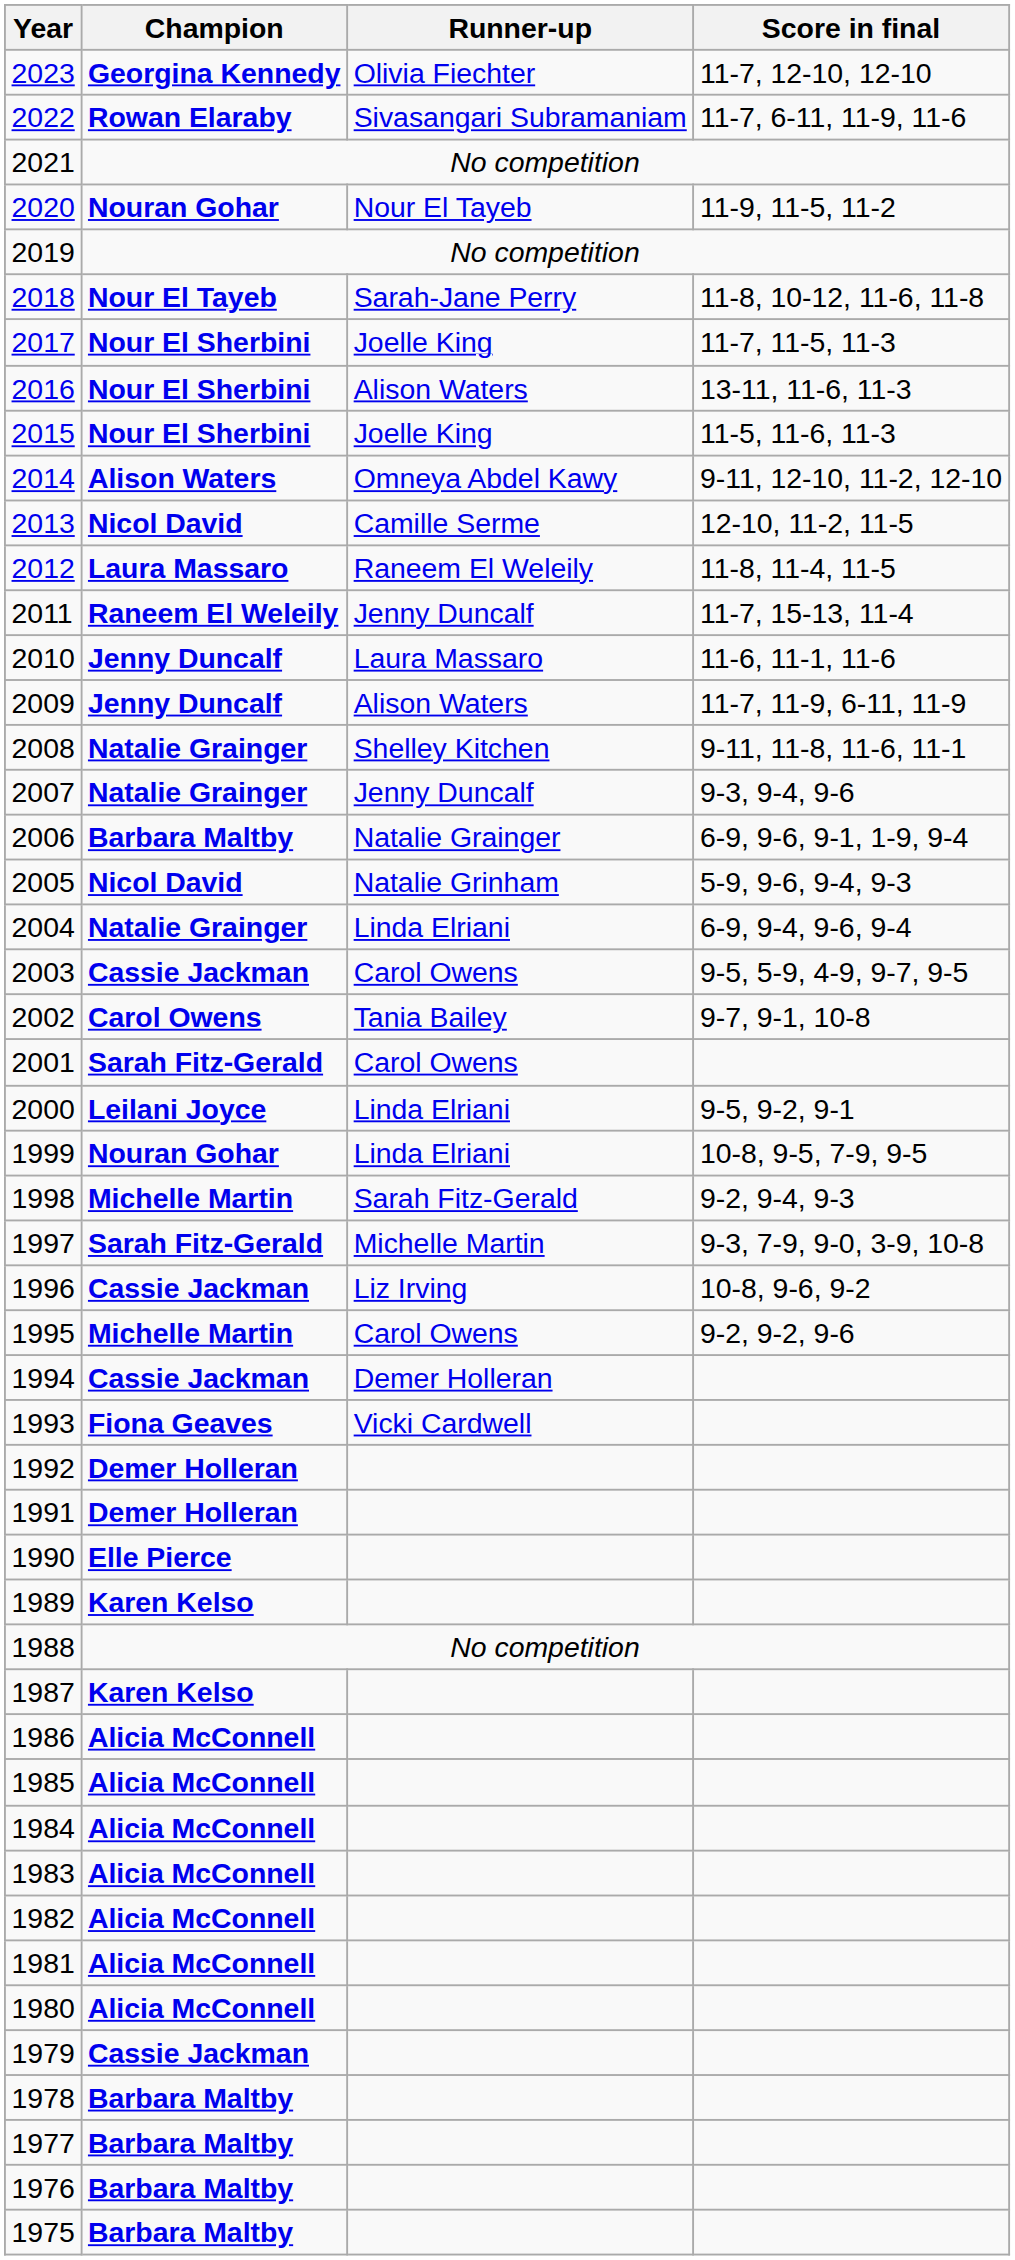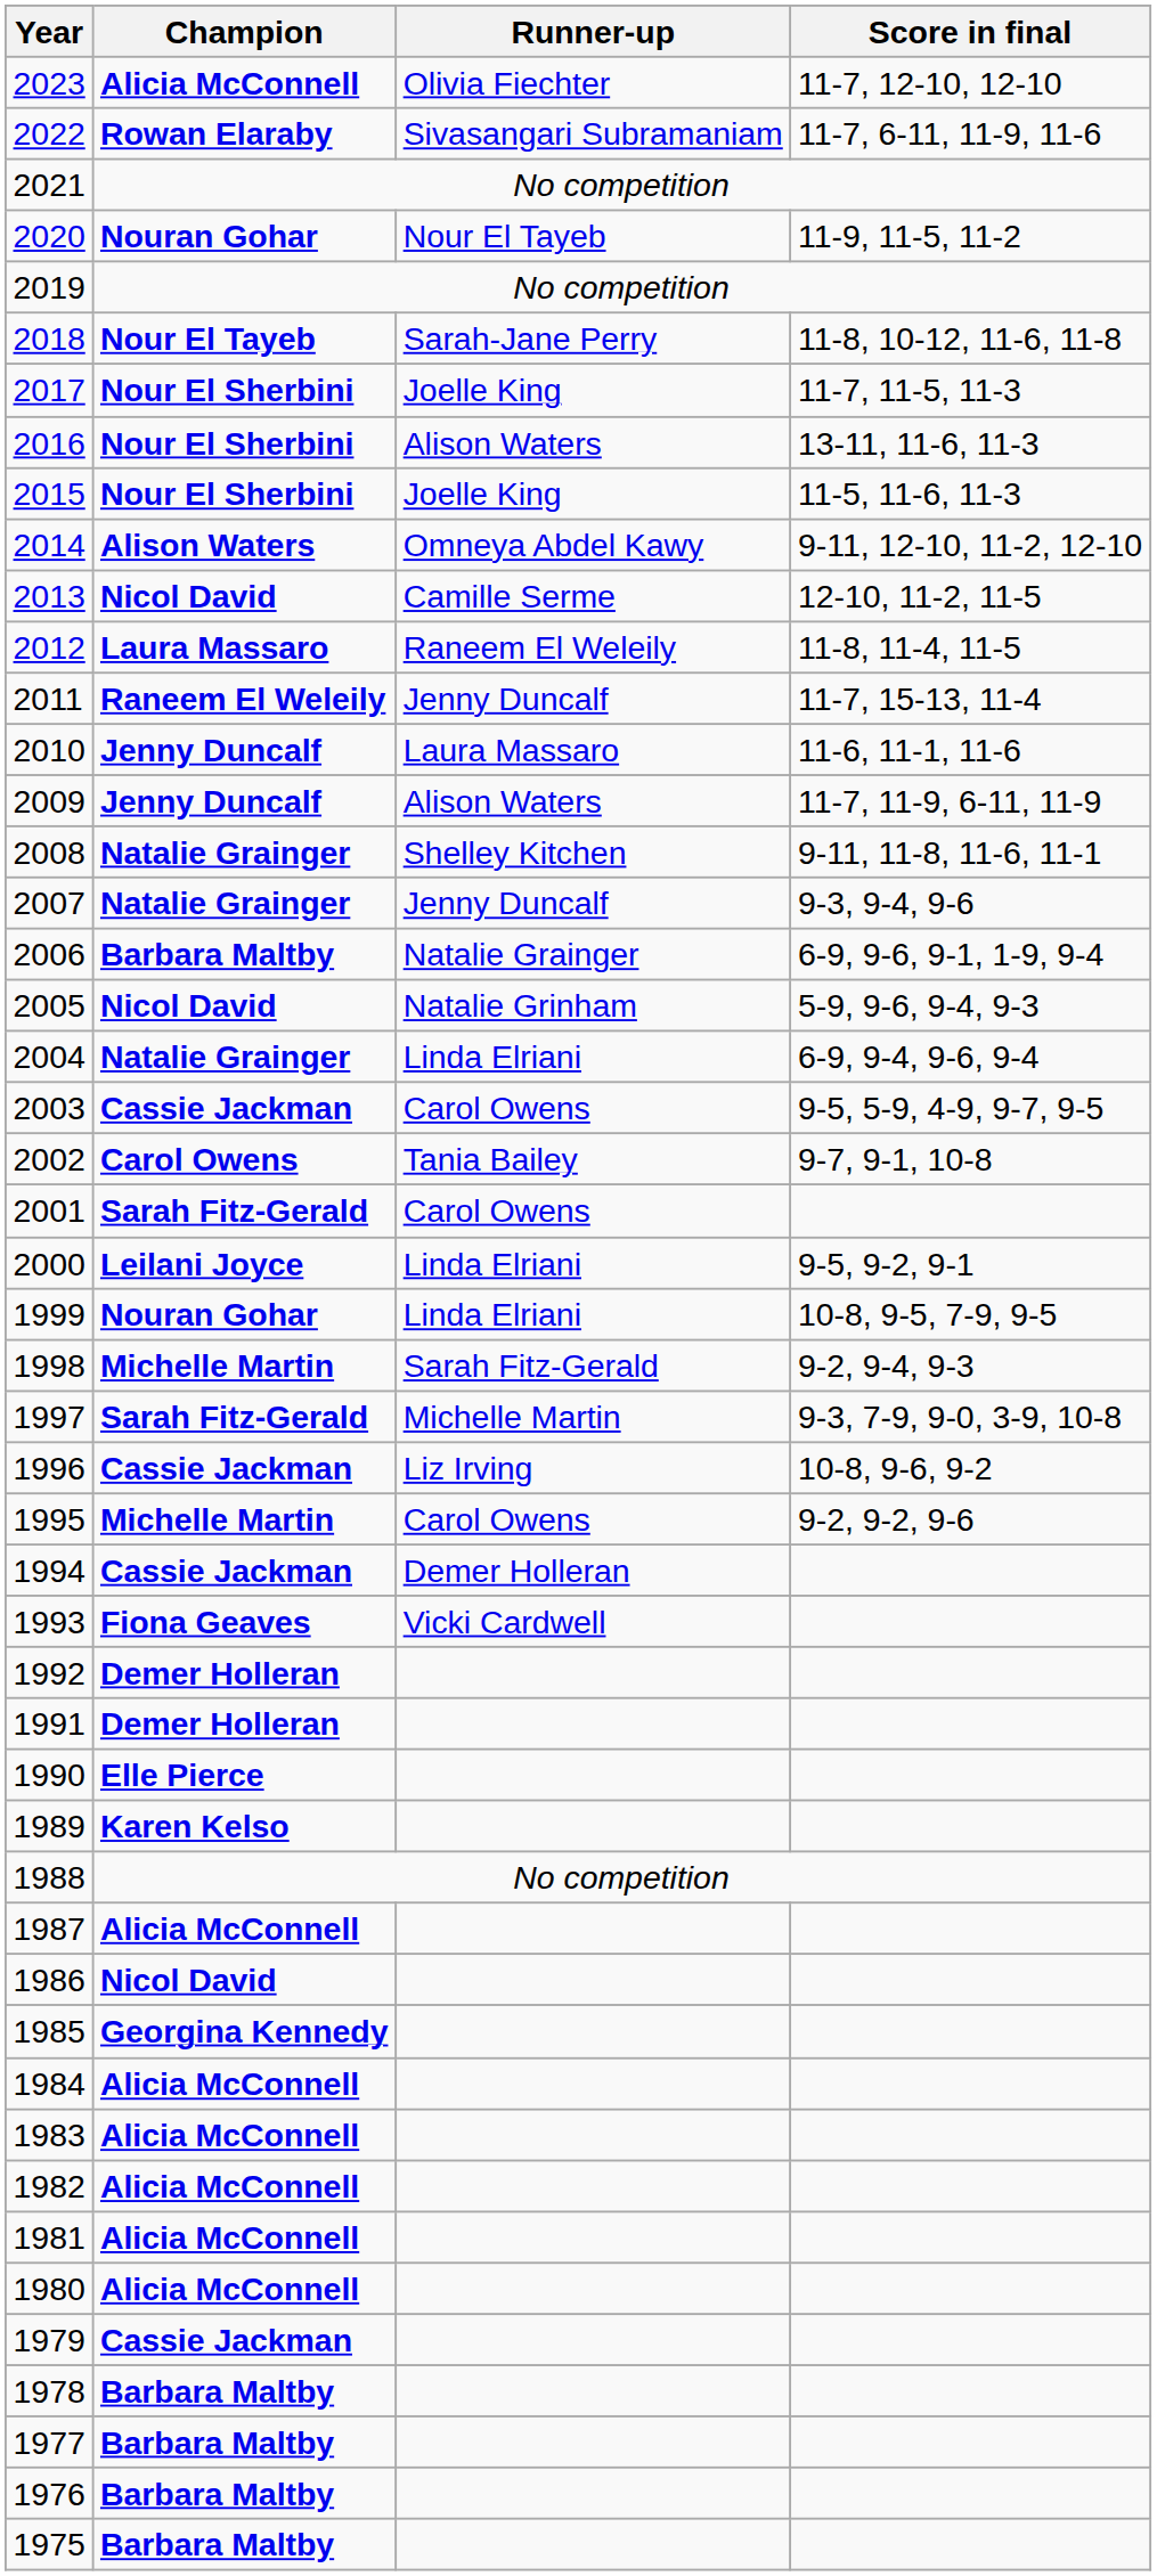2023 | Champion: Georgina Kennedy -> Alicia McConnell
1987 | Champion: Karen Kelso -> Alicia McConnell
1986 | Champion: Alicia McConnell -> Nicol David
1985 | Champion: Alicia McConnell -> Georgina Kennedy
